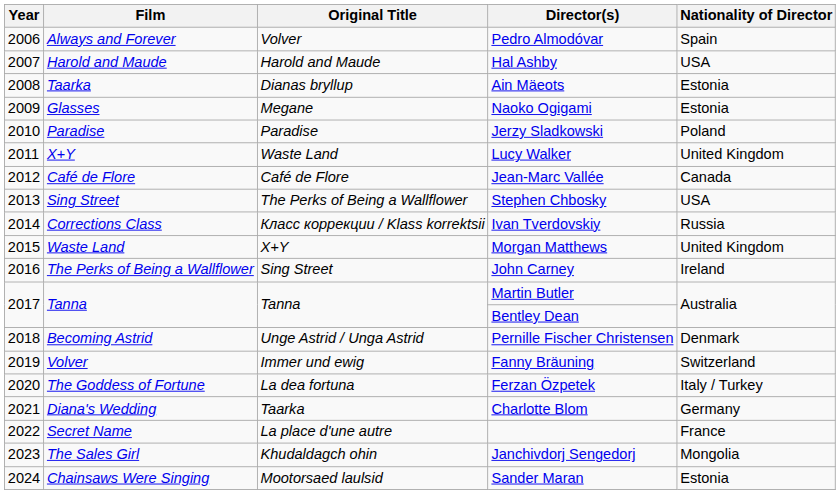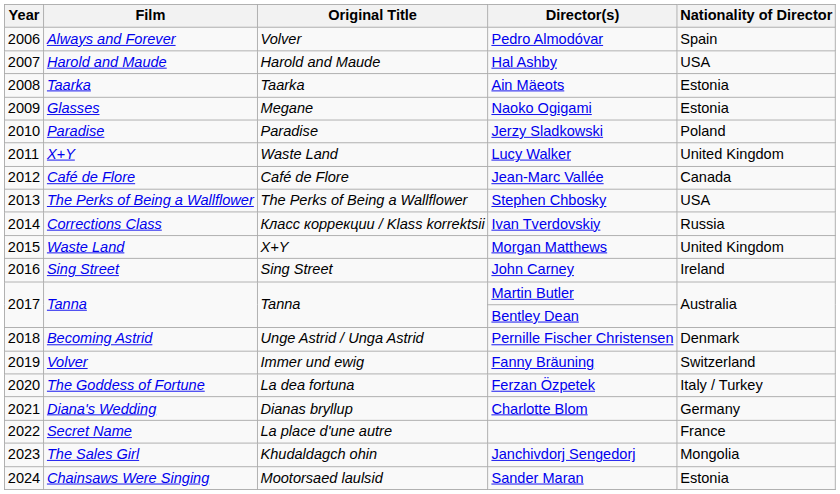Ain Mäeots | Original Title: Dianas bryllup -> Taarka
Stephen Chbosky | Film: Sing Street -> The Perks of Being a Wallflower
John Carney | Film: The Perks of Being a Wallflower -> Sing Street
Charlotte Blom | Original Title: Taarka -> Dianas bryllup
